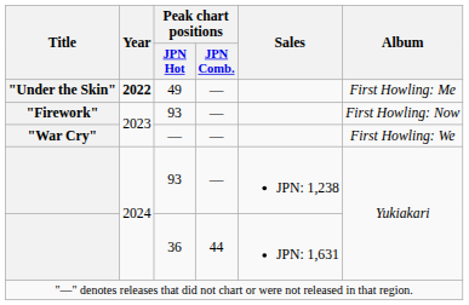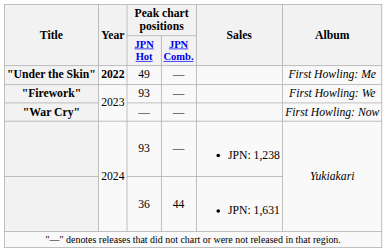"Firework" | Album: First Howling: Now -> First Howling: We
"War Cry" | Album: First Howling: We -> First Howling: Now
